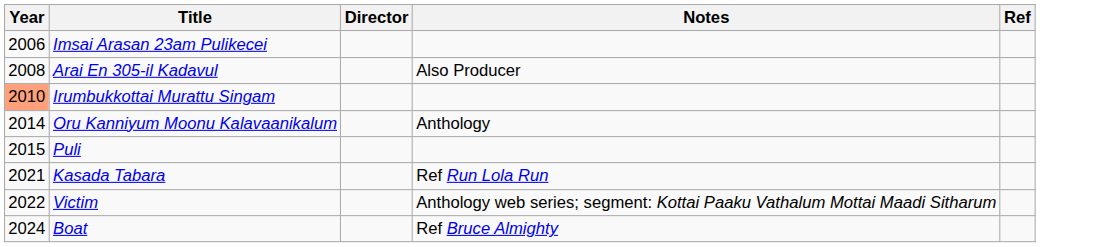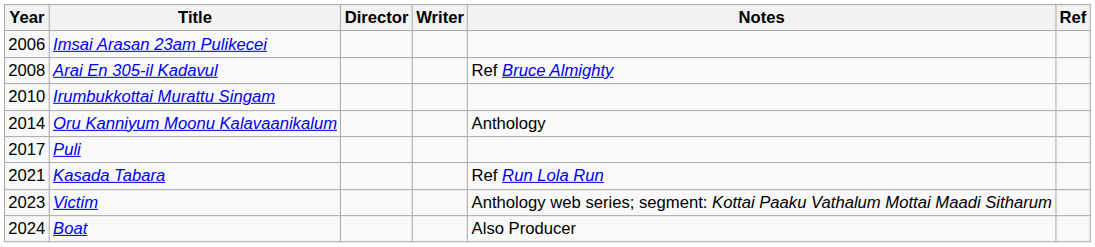+ column: Writer
Arai En 305-il Kadavul | Notes: Also Producer -> Ref Bruce Almighty
Irumbukkottai Murattu Singam | Year: lightsalmon background -> no background
Puli | Year: 2015 -> 2017
Victim | Year: 2022 -> 2023
Boat | Notes: Ref Bruce Almighty -> Also Producer
